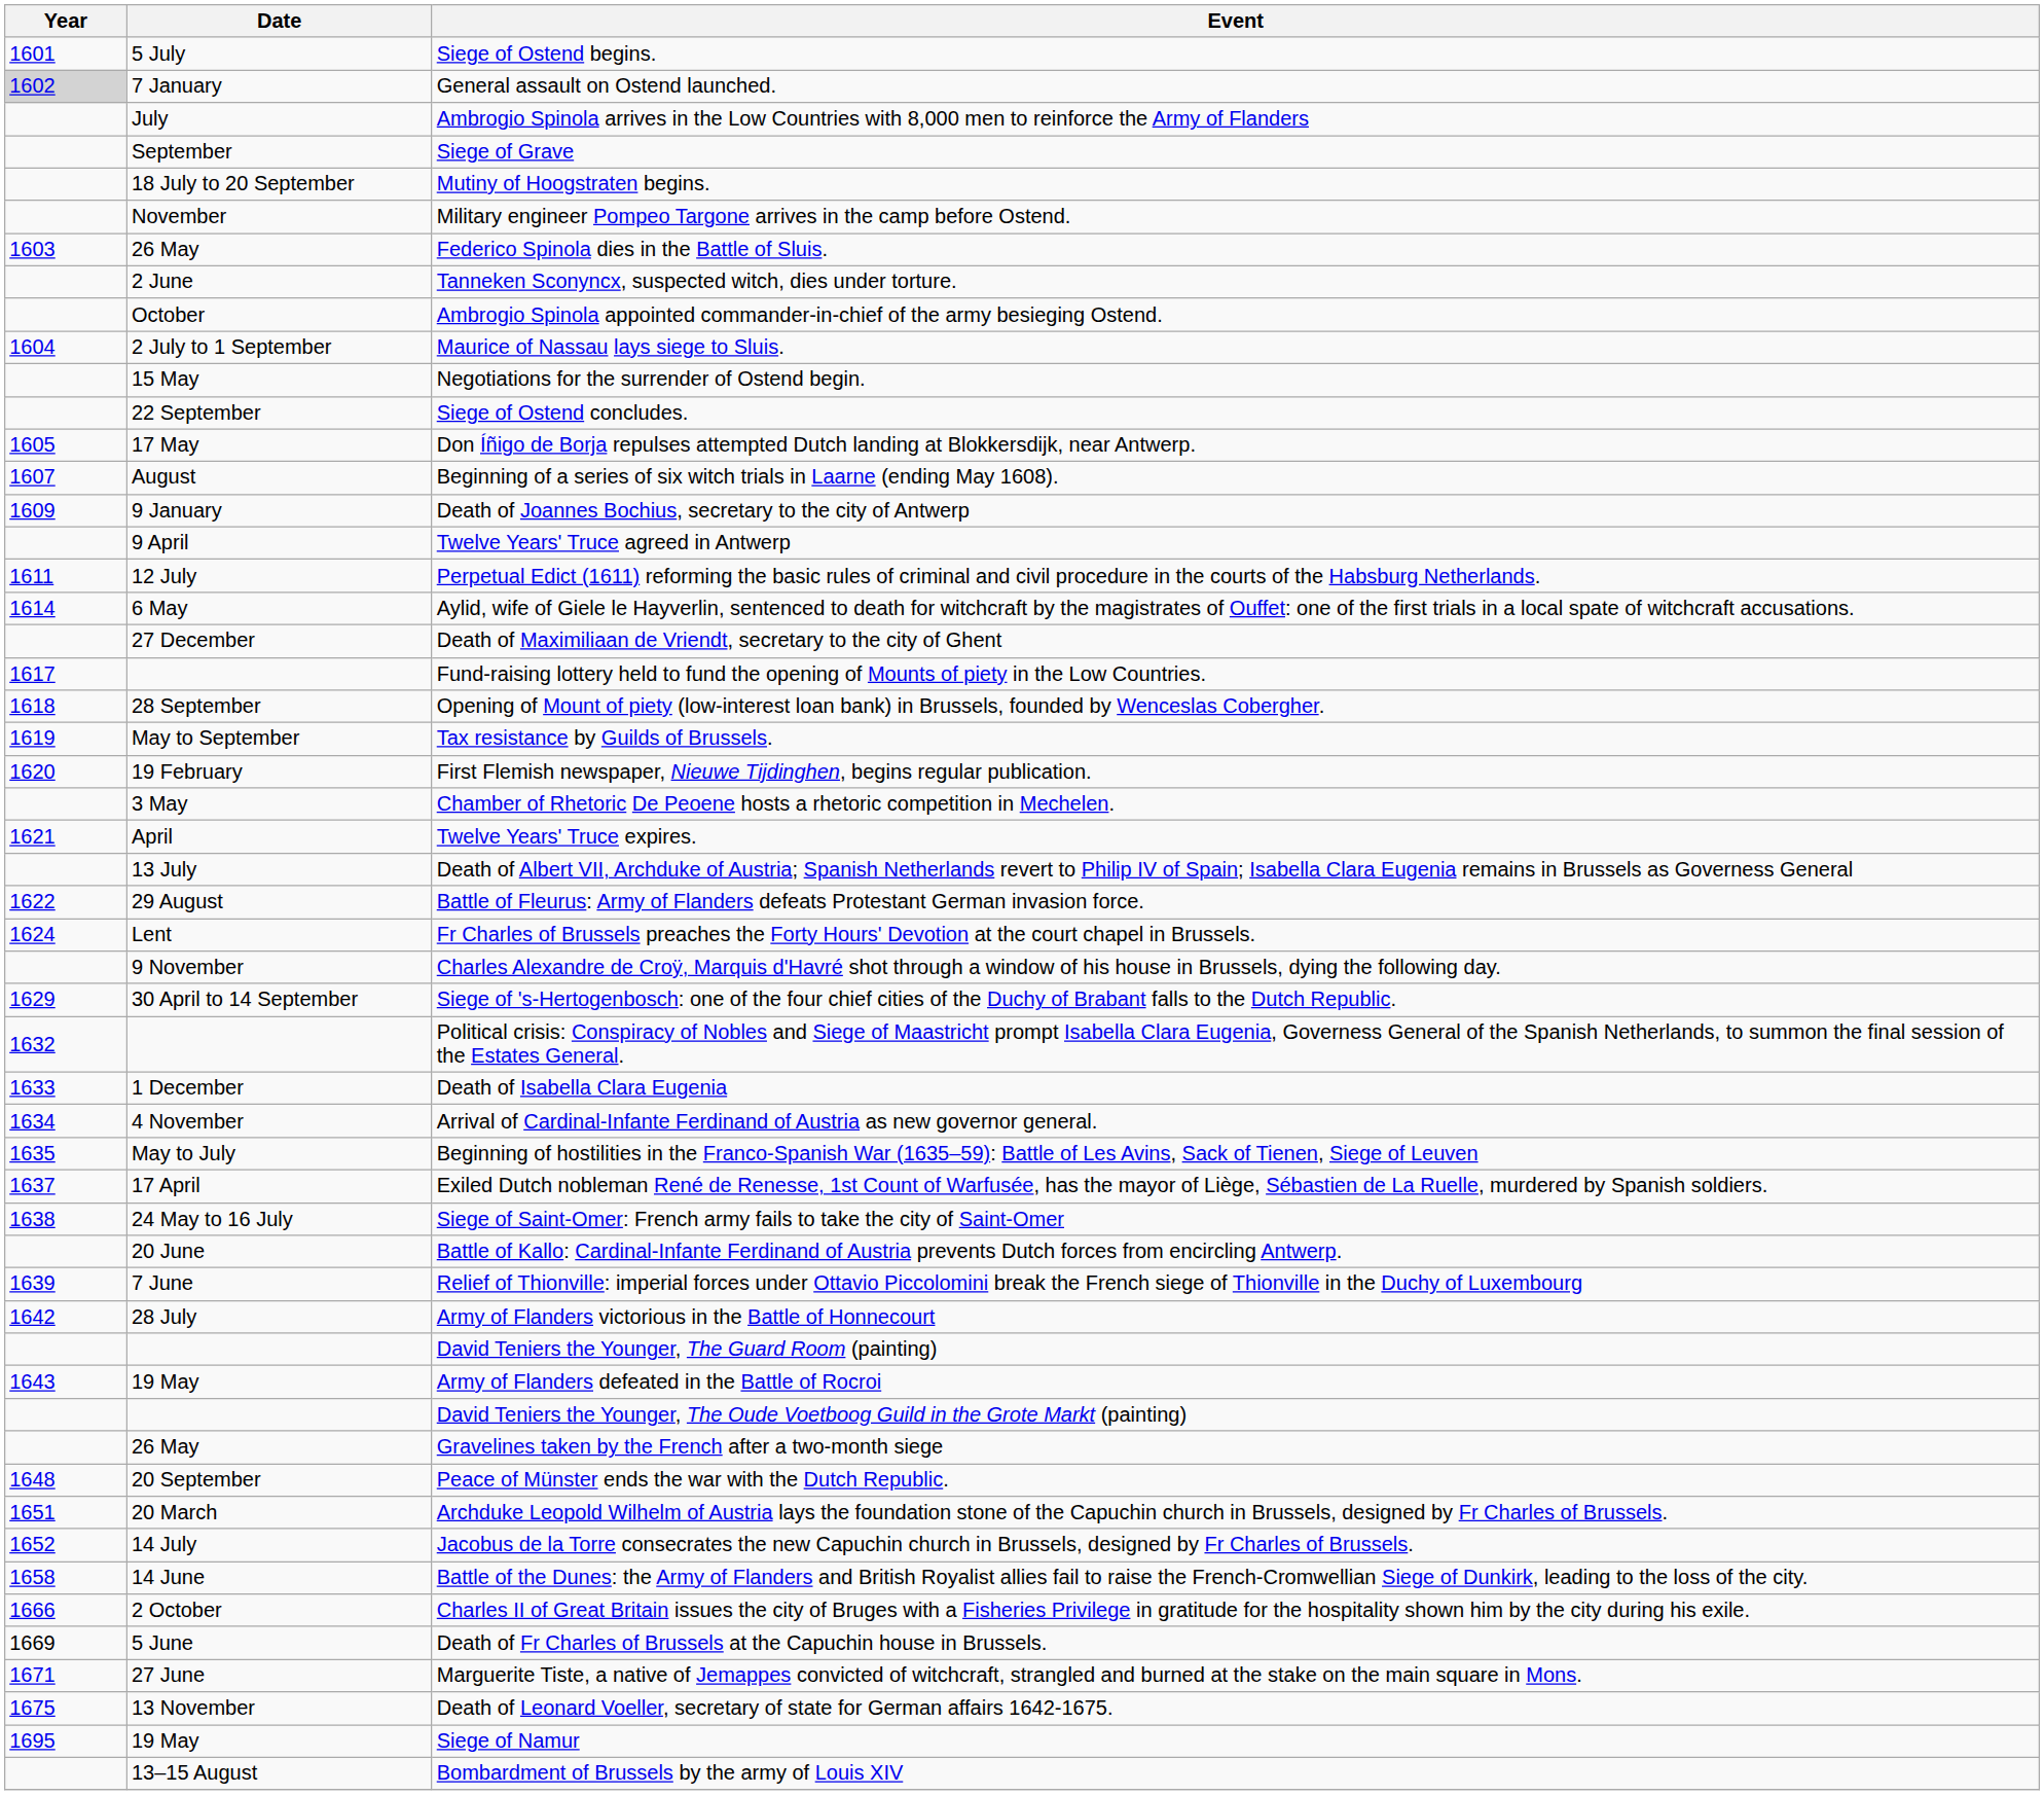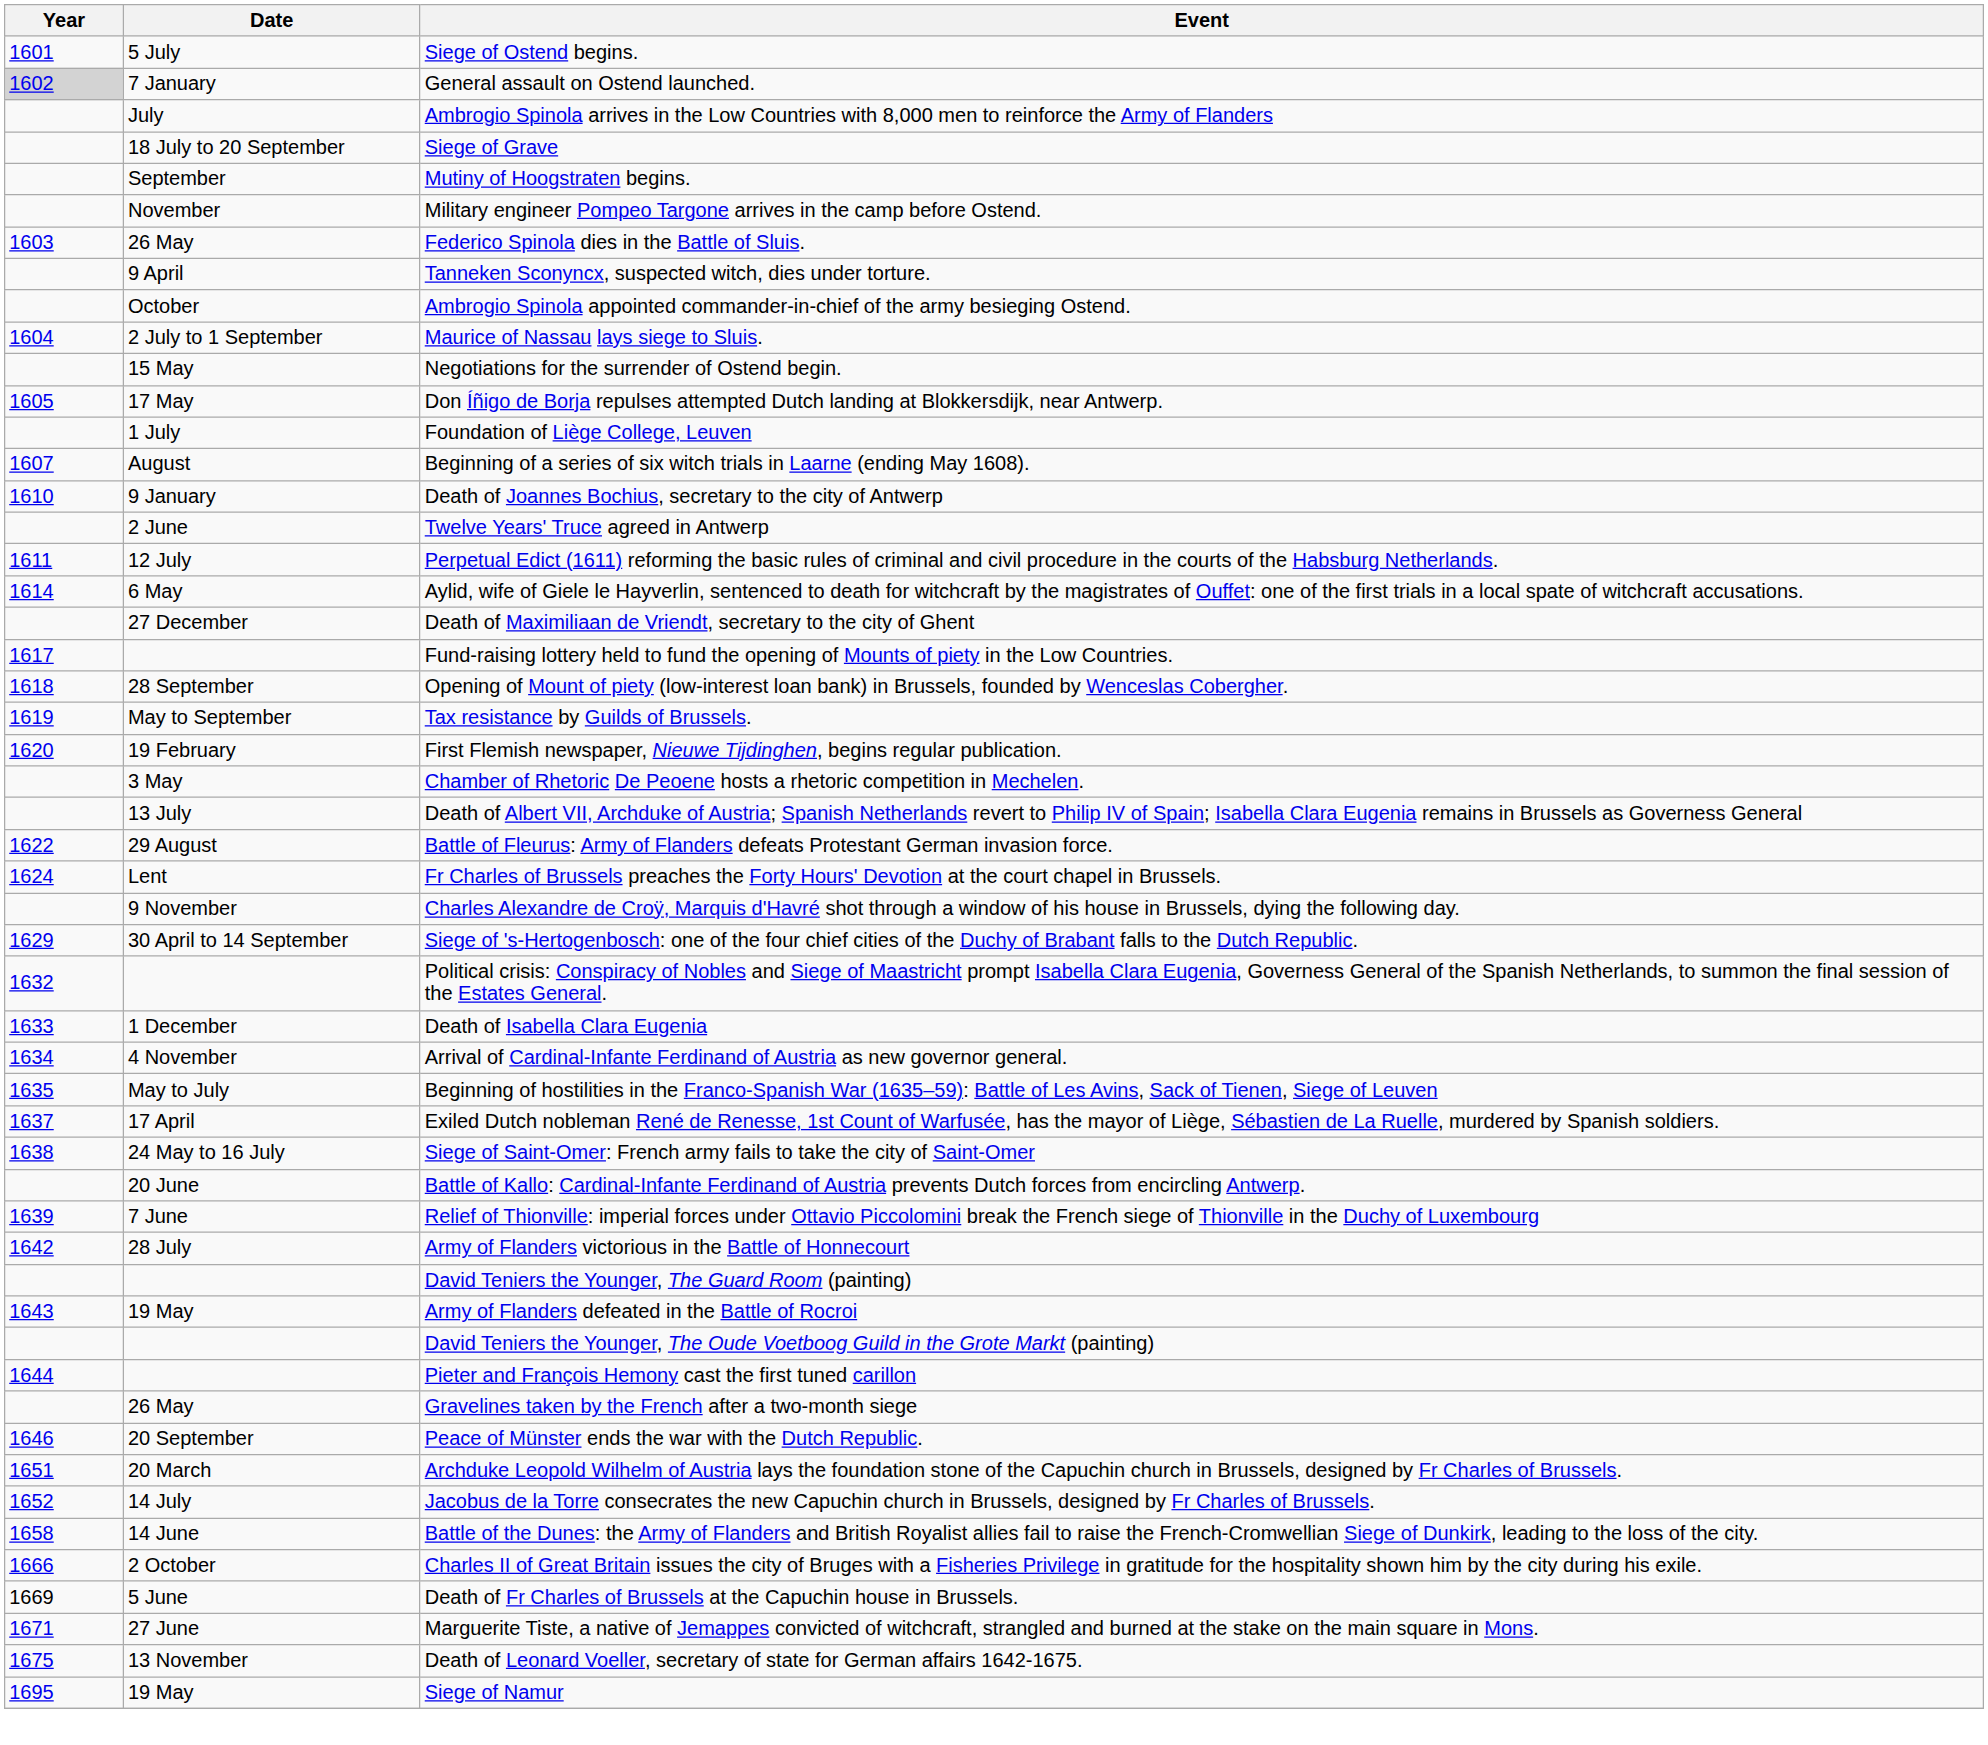Siege of Grave | Date: September -> 18 July to 20 September
Mutiny of Hoogstraten begins. | Date: 18 July to 20 September -> September
Tanneken Sconyncx, suspected witch, dies under torture. | Date: 2 June -> 9 April
- row: 22 September | Siege of Ostend concludes.
+ row: 1 July | Foundation of Liège College, Leuven
Death of Joannes Bochius, secretary to the city of Antwerp | Year: 1609 -> 1610
Twelve Years' Truce agreed in Antwerp | Date: 9 April -> 2 June
- row: 1621 | April | Twelve Years' Truce expires.
+ row: 1644 | Pieter and François Hemony cast the first tuned carillon
Peace of Münster ends the war with the Dutch Republic. | Year: 1648 -> 1646
- row: 13–15 August | Bombardment of Brussels by the army of Louis XIV
